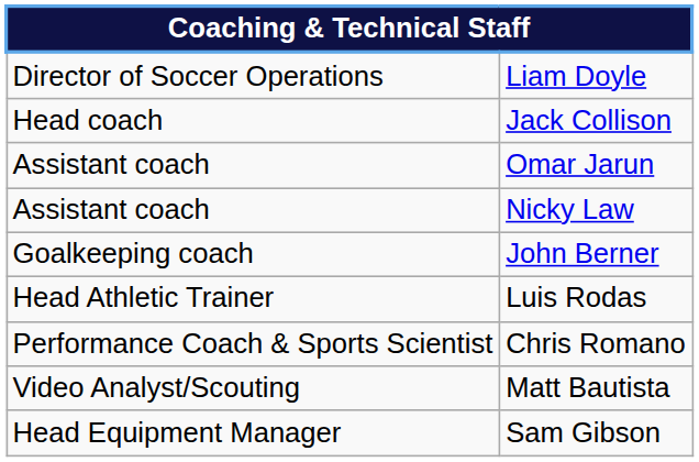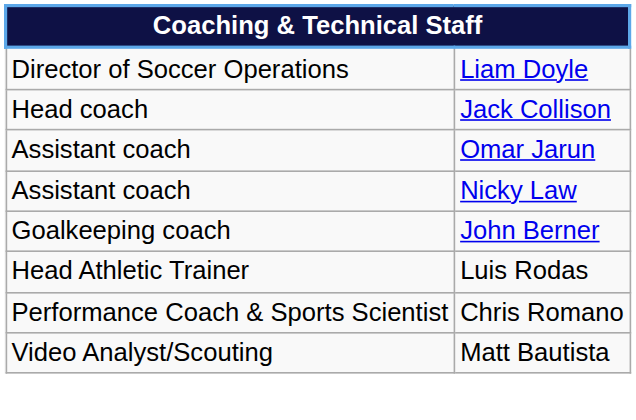- row: Head Equipment Manager | Sam Gibson
